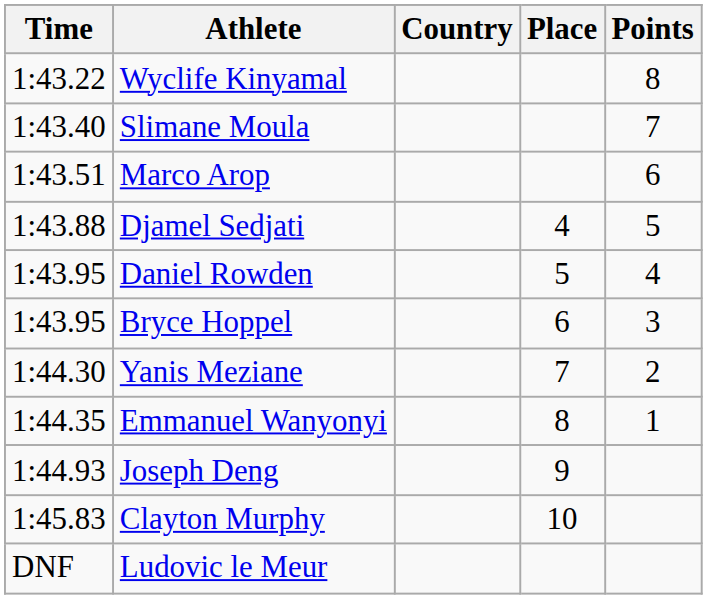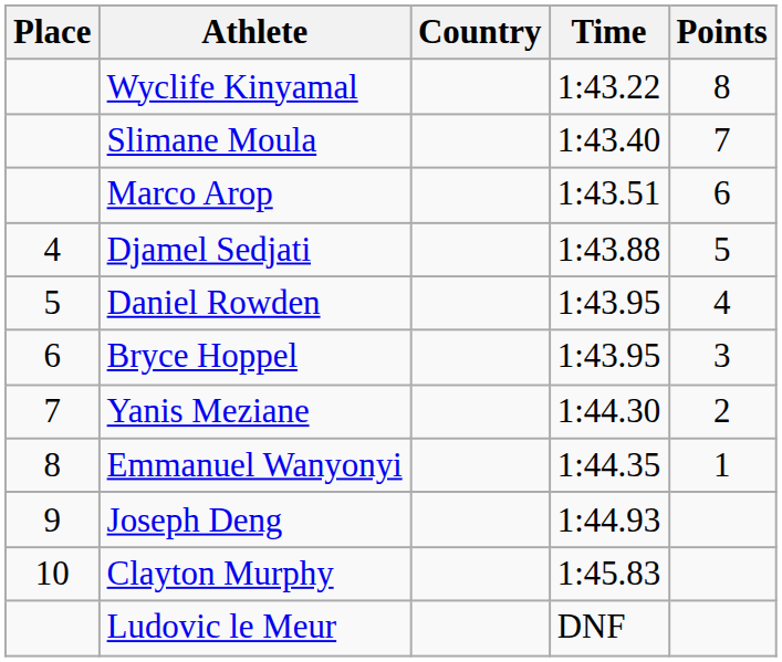columns swapped: Place <-> Time
